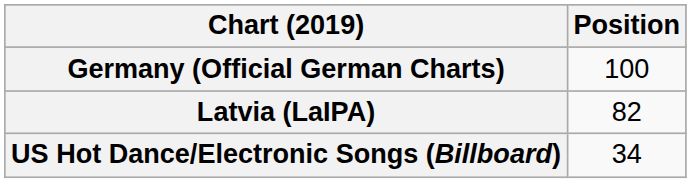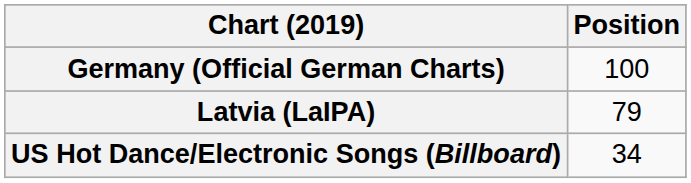Latvia (LaIPA) | Position: 82 -> 79
